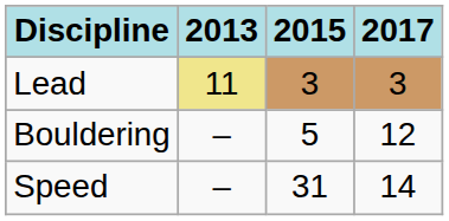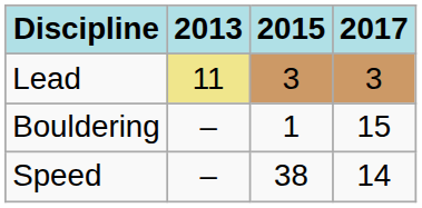Bouldering | 2015: 5 -> 1
Bouldering | 2017: 12 -> 15
Speed | 2015: 31 -> 38
